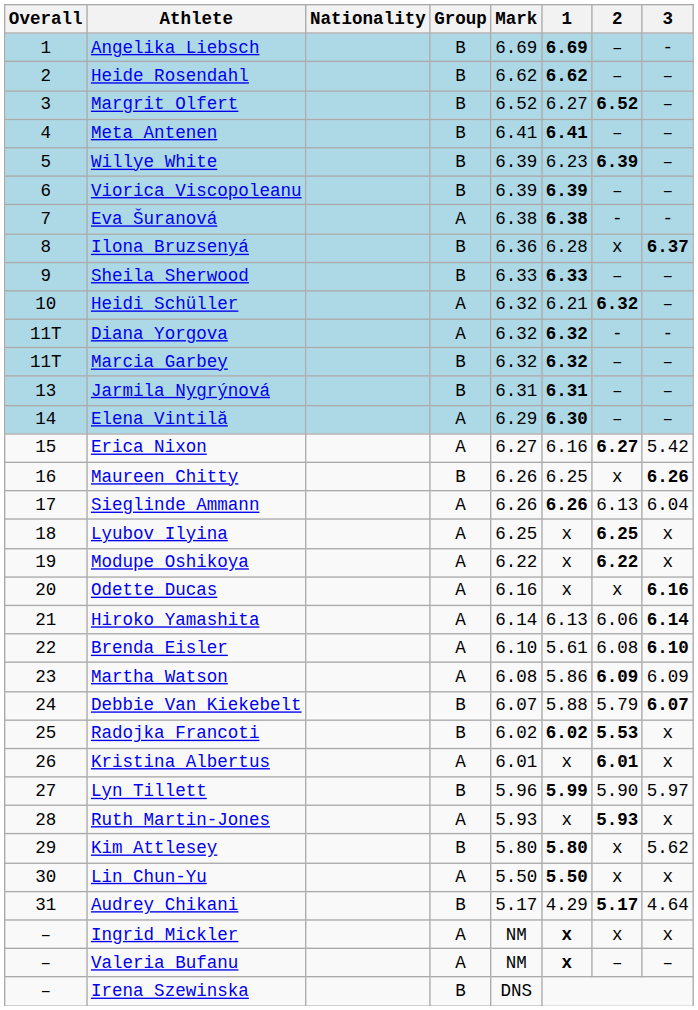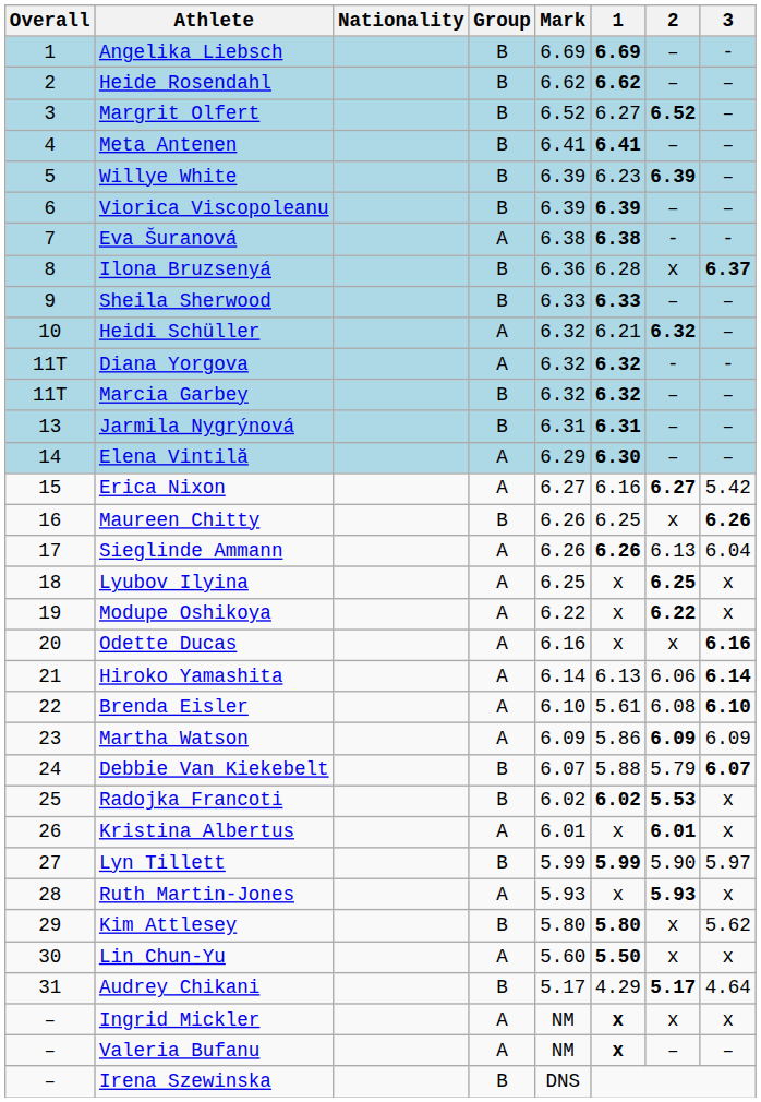Martha Watson | Mark: 6.08 -> 6.09
Lyn Tillett | Mark: 5.96 -> 5.99
Lin Chun-Yu | Mark: 5.50 -> 5.60
